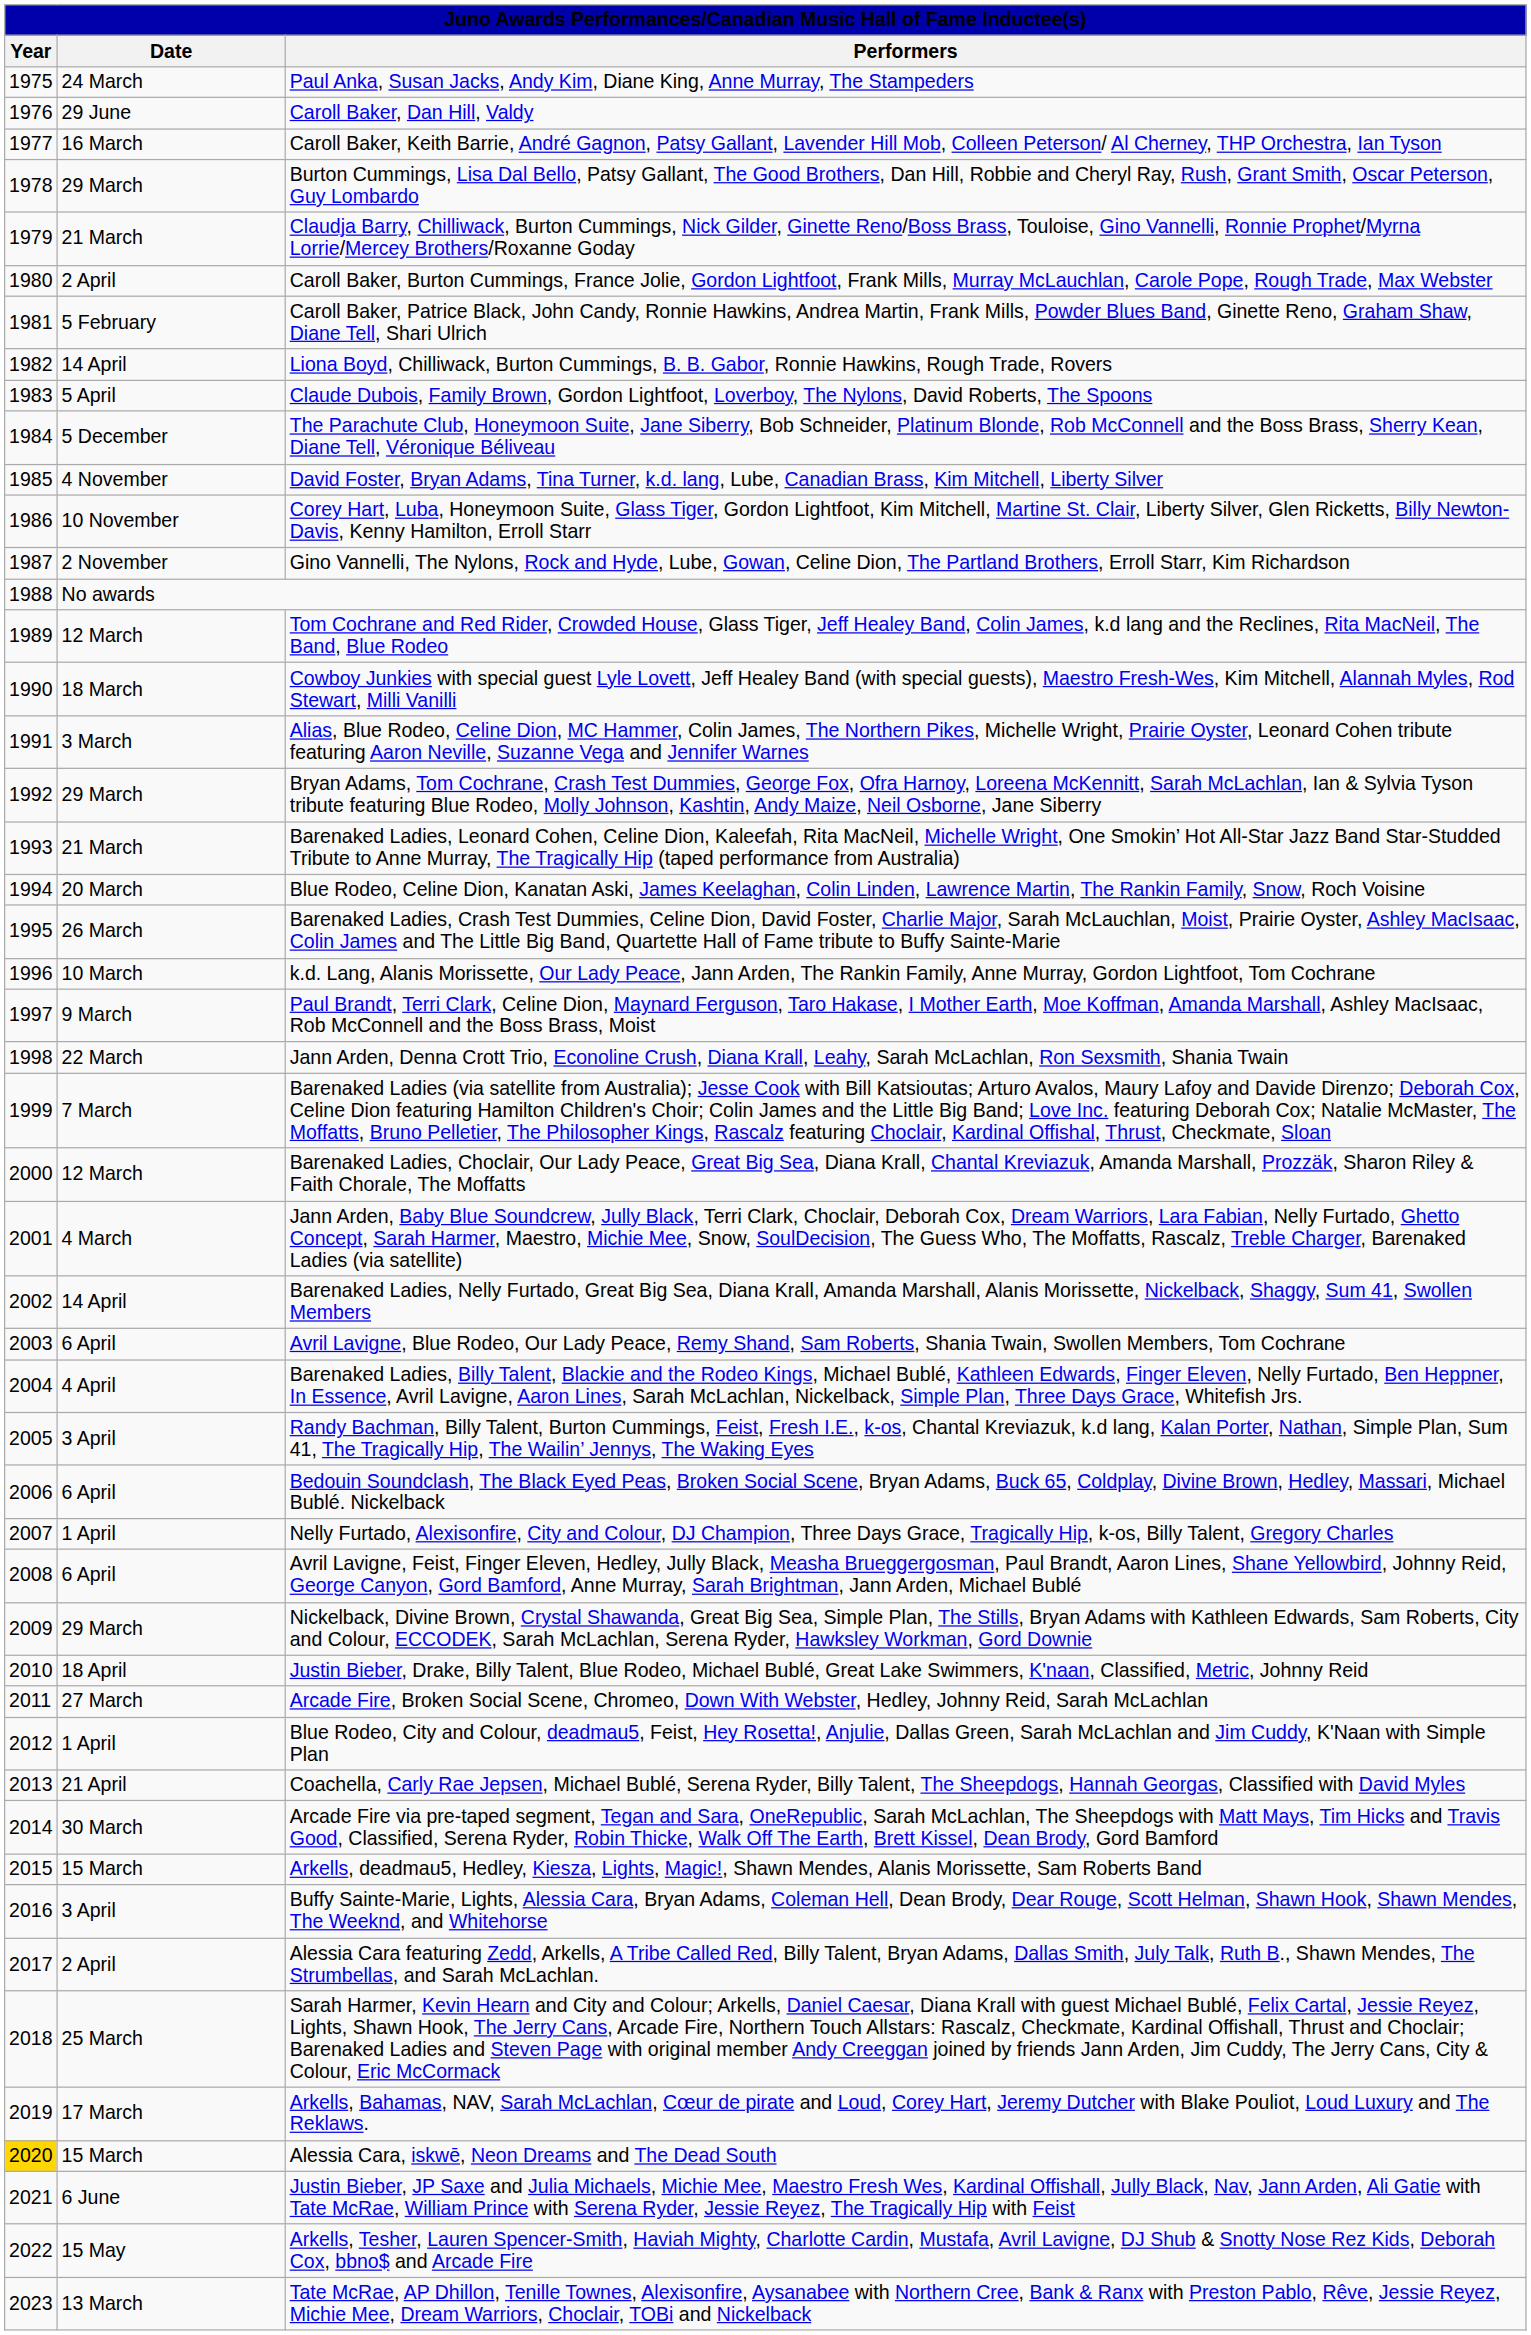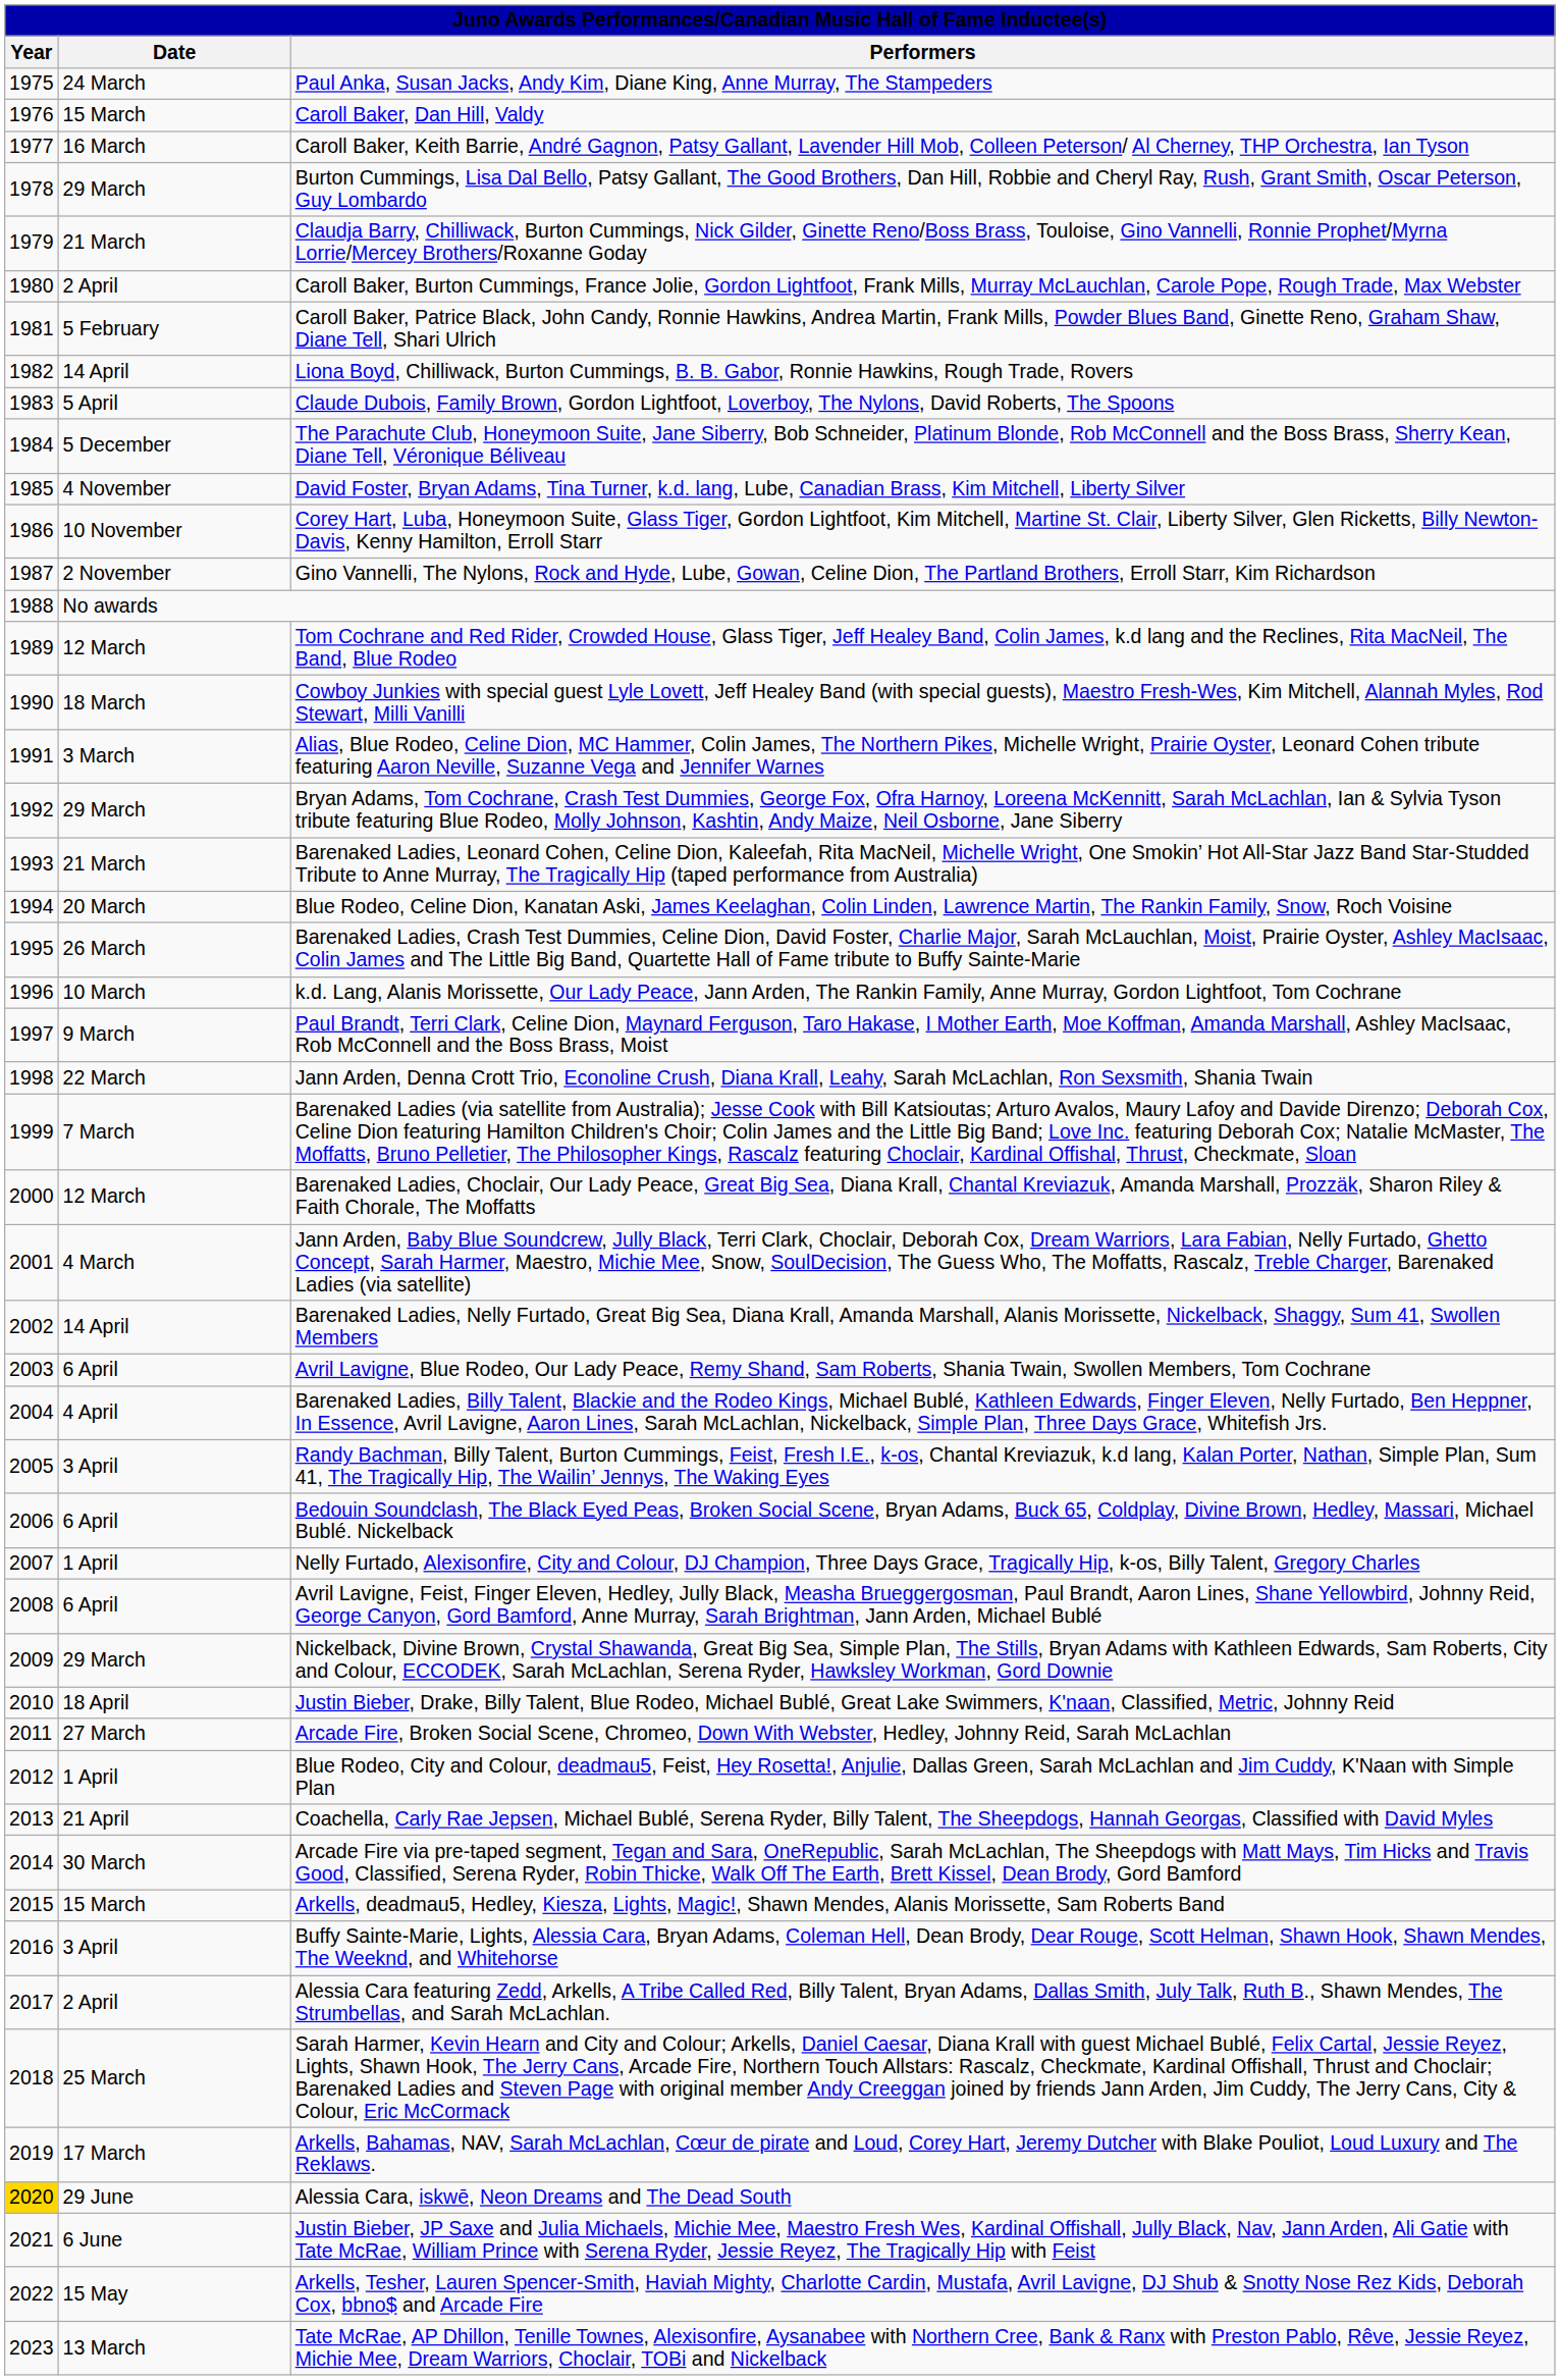Caroll Baker, Dan Hill, Valdy | column 2: 29 June -> 15 March
Alessia Cara, iskwē, Neon Dreams and The Dead South | column 2: 15 March -> 29 June
